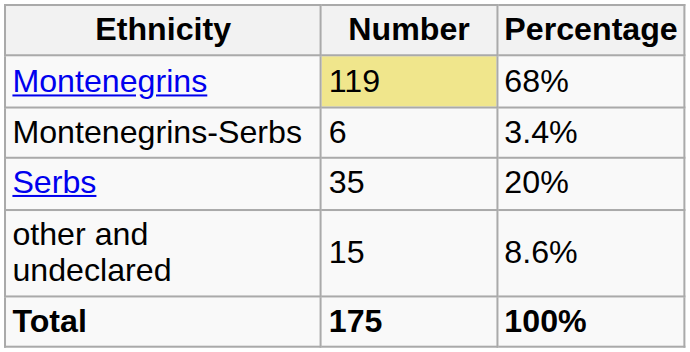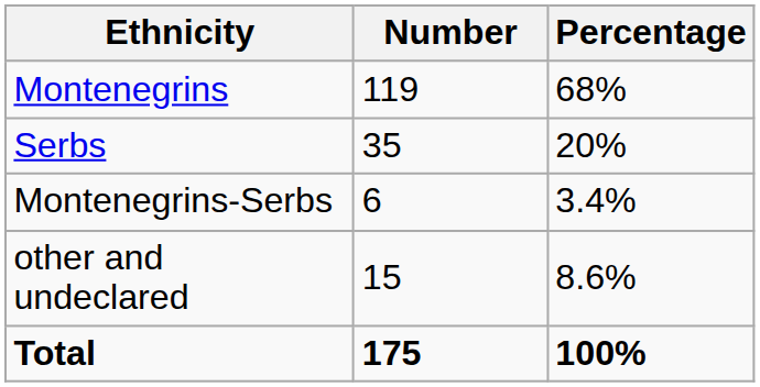Montenegrins | Number: khaki background -> no background
rows swapped: Serbs <-> Montenegrins-Serbs
